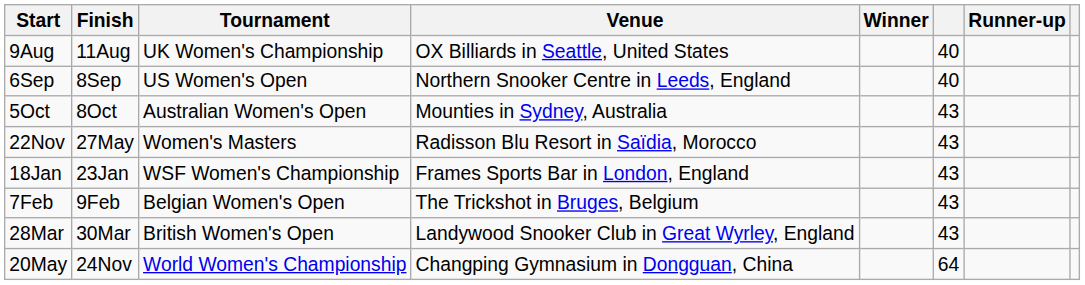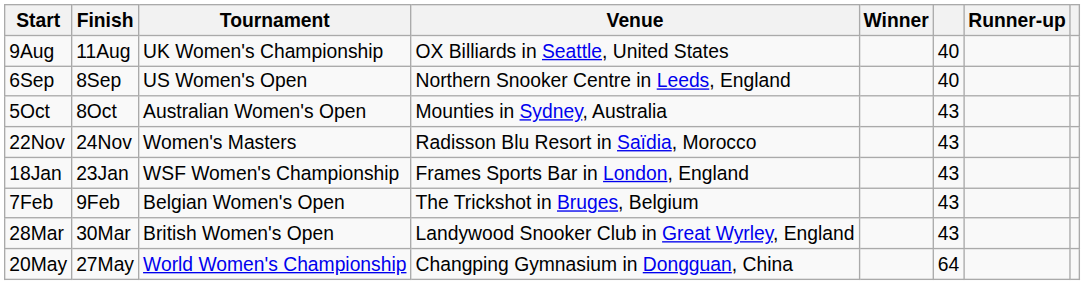22Nov | Finish: 27May -> 24Nov
20May | Finish: 24Nov -> 27May
